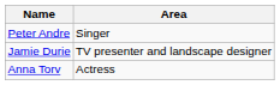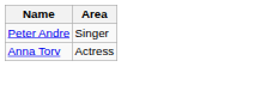- row: Jamie Durie | TV presenter and landscape designer
